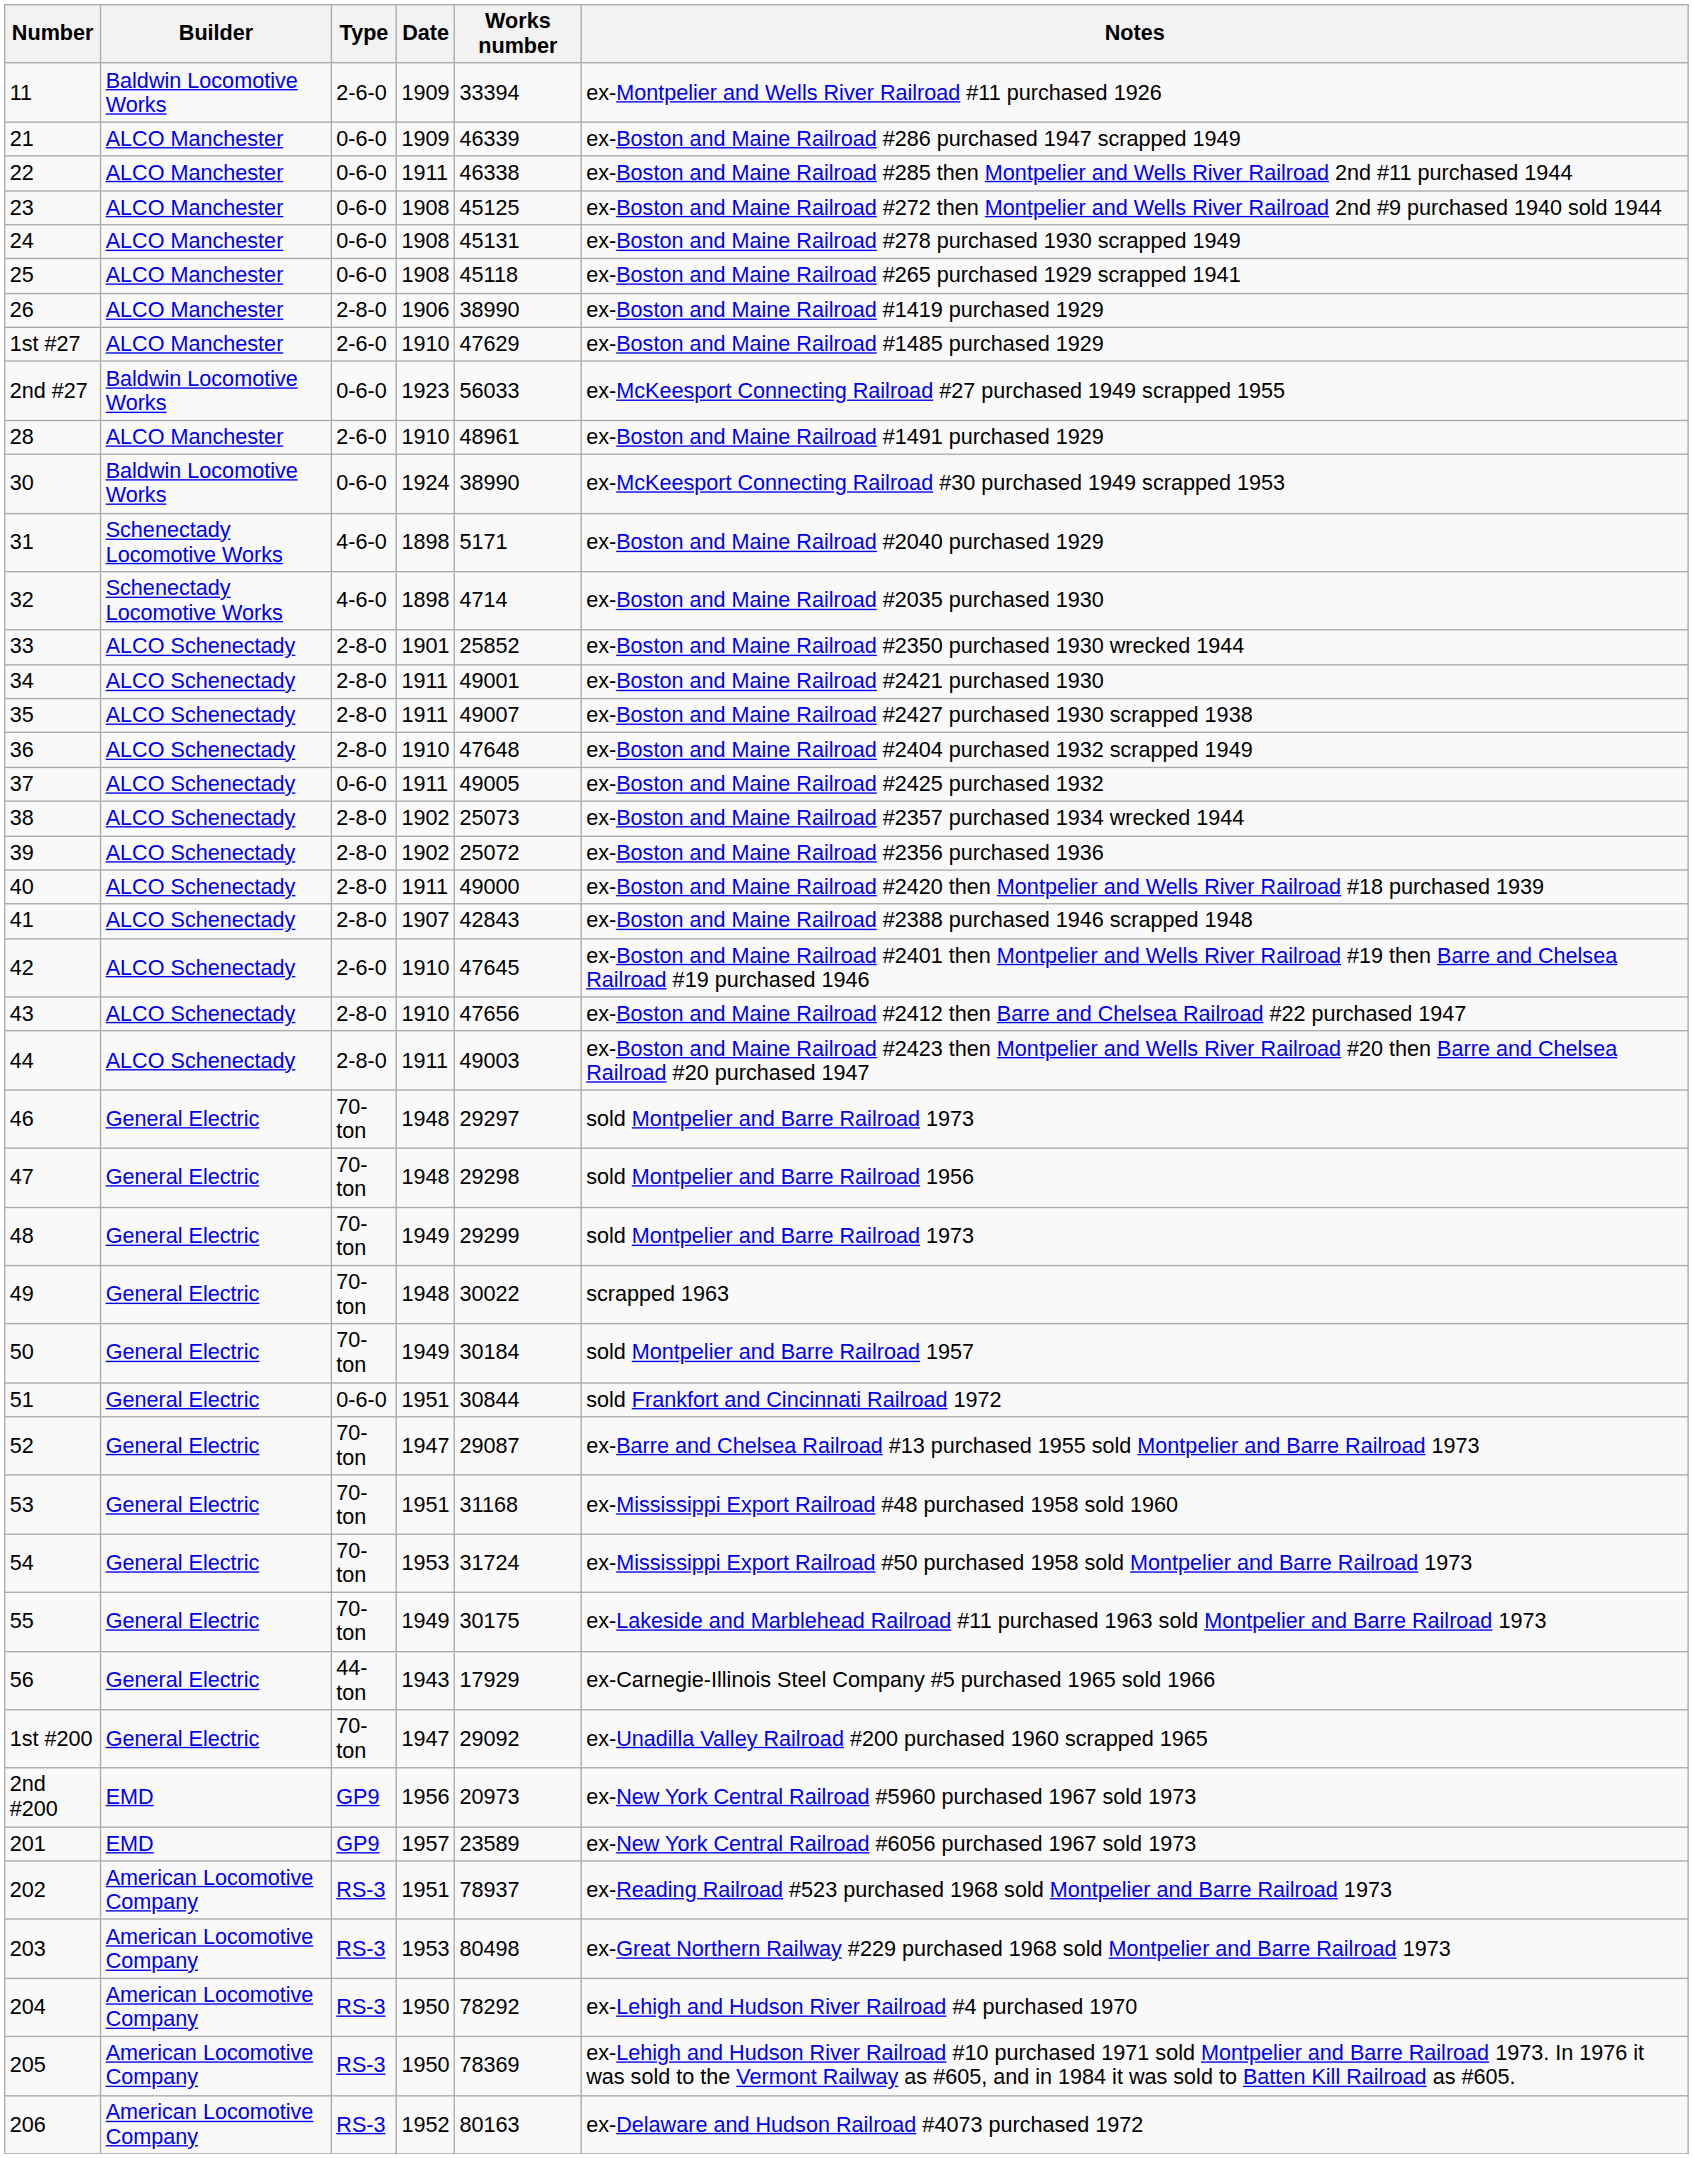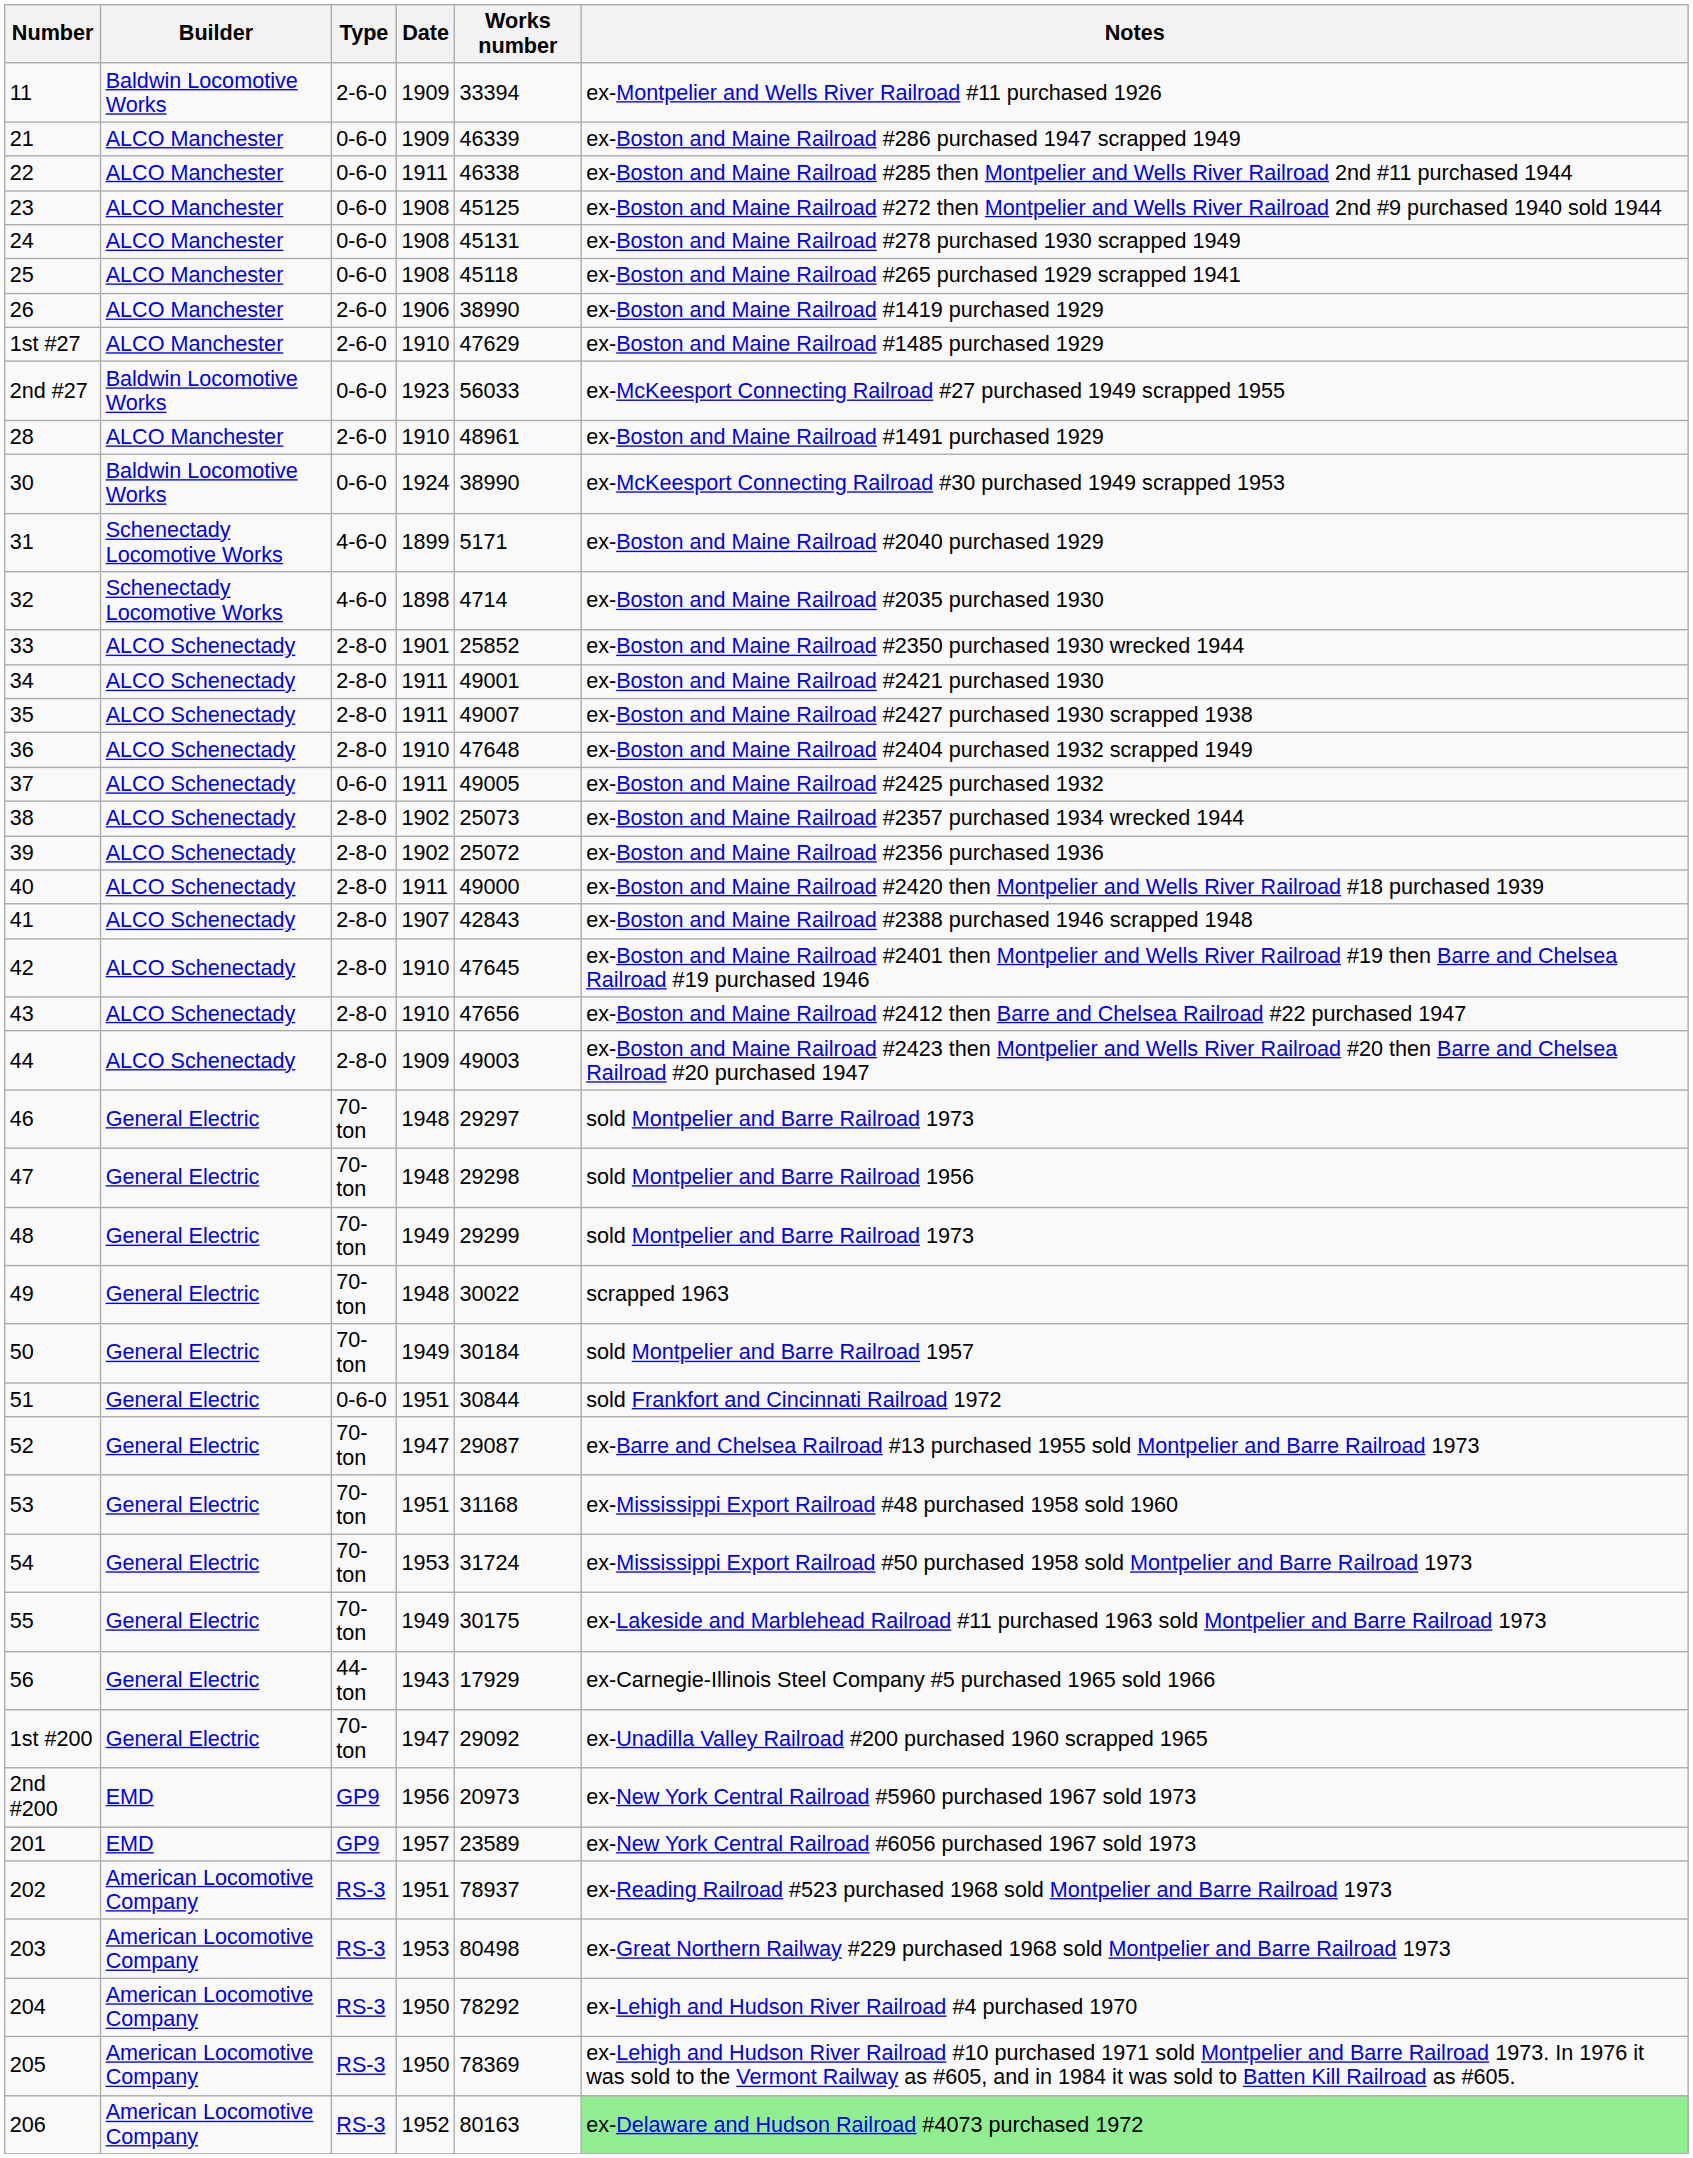26 | Type: 2-8-0 -> 2-6-0
31 | Date: 1898 -> 1899
42 | Type: 2-6-0 -> 2-8-0
44 | Date: 1911 -> 1909
206 | Notes: no background -> lightgreen background
